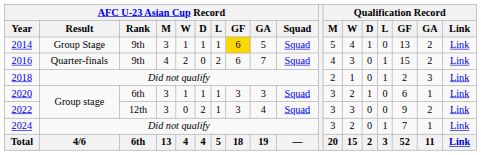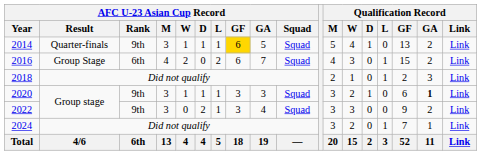2014 | AFC U-23 Asian Cup Record / Result: Group Stage -> Quarter-finals
2016 | AFC U-23 Asian Cup Record / Result: Quarter-finals -> Group Stage
2016 | AFC U-23 Asian Cup Record / Rank: 9th -> 6th
2020 | AFC U-23 Asian Cup Record / Rank: 6th -> 9th
2020 | Qualification Record / GA: normal -> bold
2022 | AFC U-23 Asian Cup Record / Rank: 12th -> 9th
